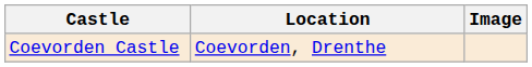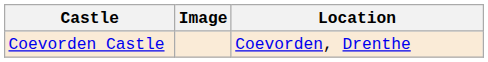columns swapped: Location <-> Image
